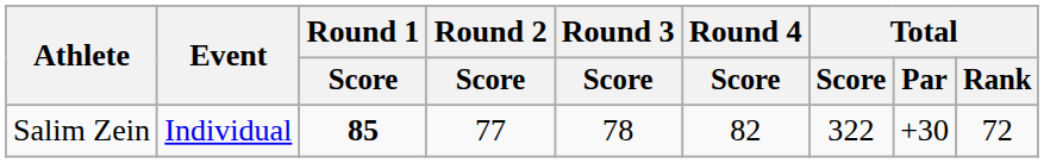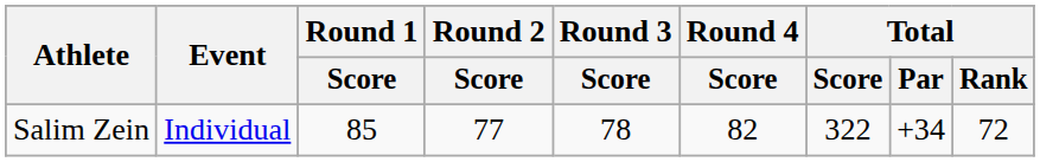Salim Zein | Round 1 / Score: bold -> normal
Salim Zein | Total / Par: +30 -> +34
